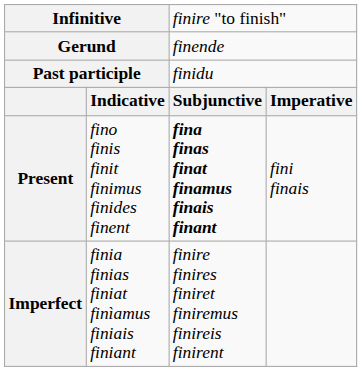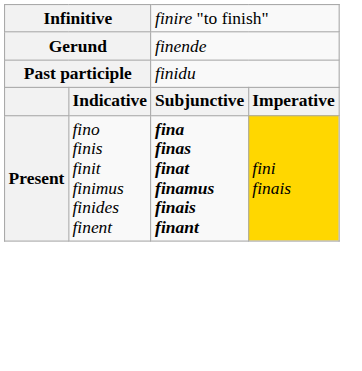Present | column 4: no background -> gold background
- row: Imperfect | finia finias finiat finìamus finiais finiant | finire finires finiret finiremus finireis finirent
